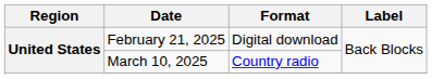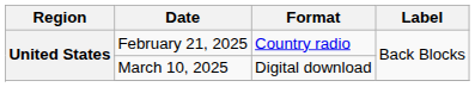February 21, 2025 | Format: Digital download -> Country radio
March 10, 2025 | Format: Country radio -> Digital download
